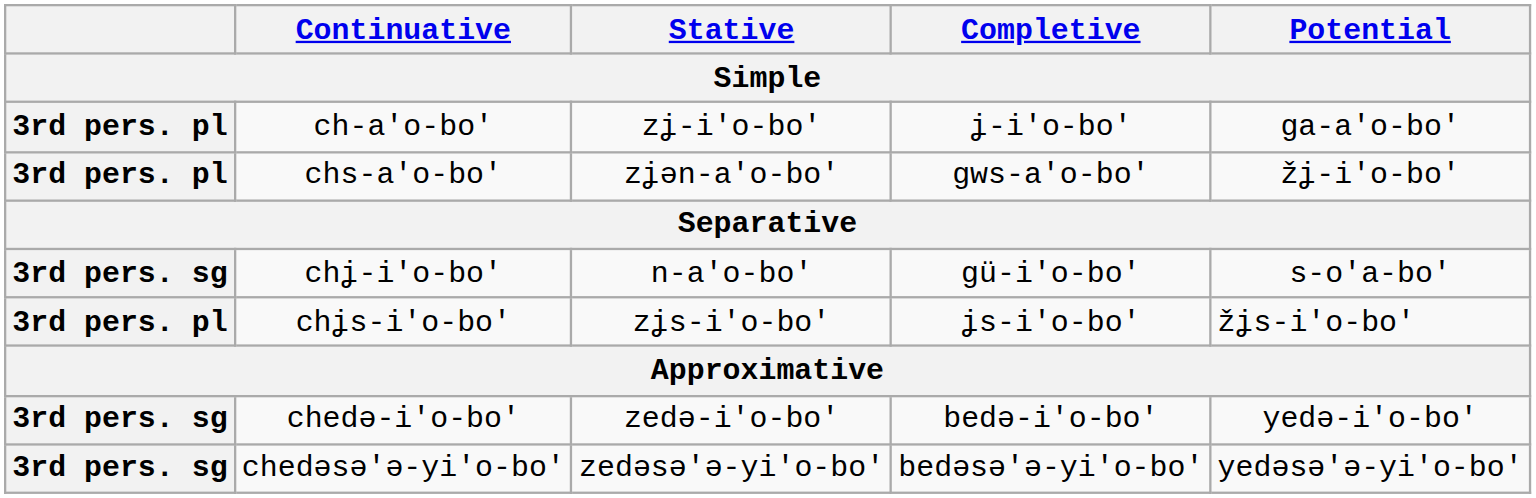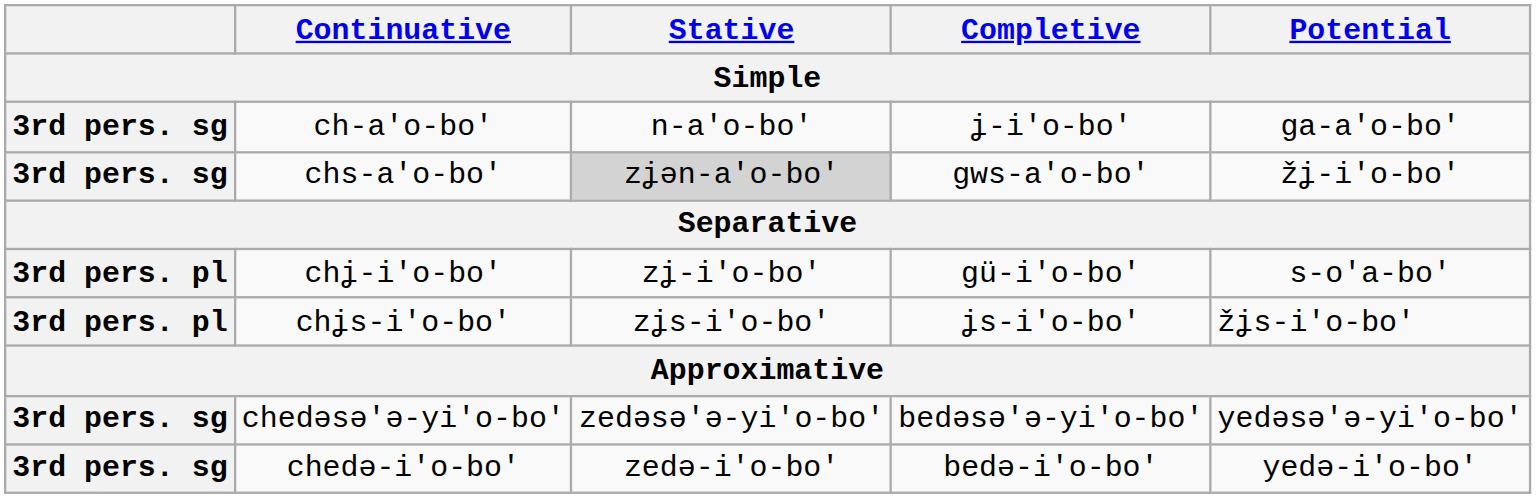ch-a'o-bo' | column 1: 3rd pers. pl -> 3rd pers. sg
ch-a'o-bo' | Stative: zʝ-i'o-bo' -> n-a'o-bo'
chs-a'o-bo' | column 1: 3rd pers. pl -> 3rd pers. sg
chs-a'o-bo' | Stative: no background -> lightgrey background
chʝ-i'o-bo' | column 1: 3rd pers. sg -> 3rd pers. pl
chʝ-i'o-bo' | Stative: n-a'o-bo' -> zʝ-i'o-bo'
rows swapped: chedə-i'o-bo' <-> chedəsə'ə-yi'o-bo'
